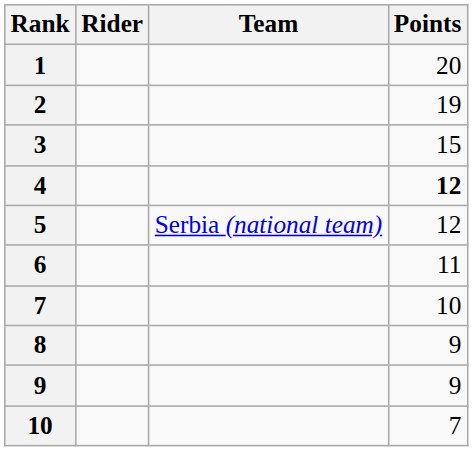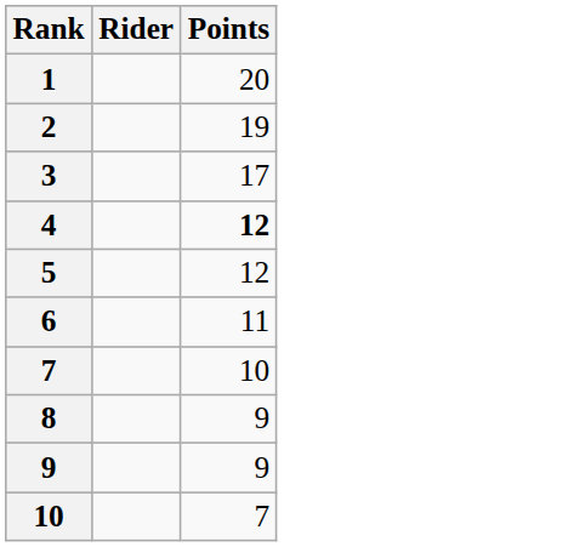- column: Team | Serbia (national team)
3 | Points: 15 -> 17
